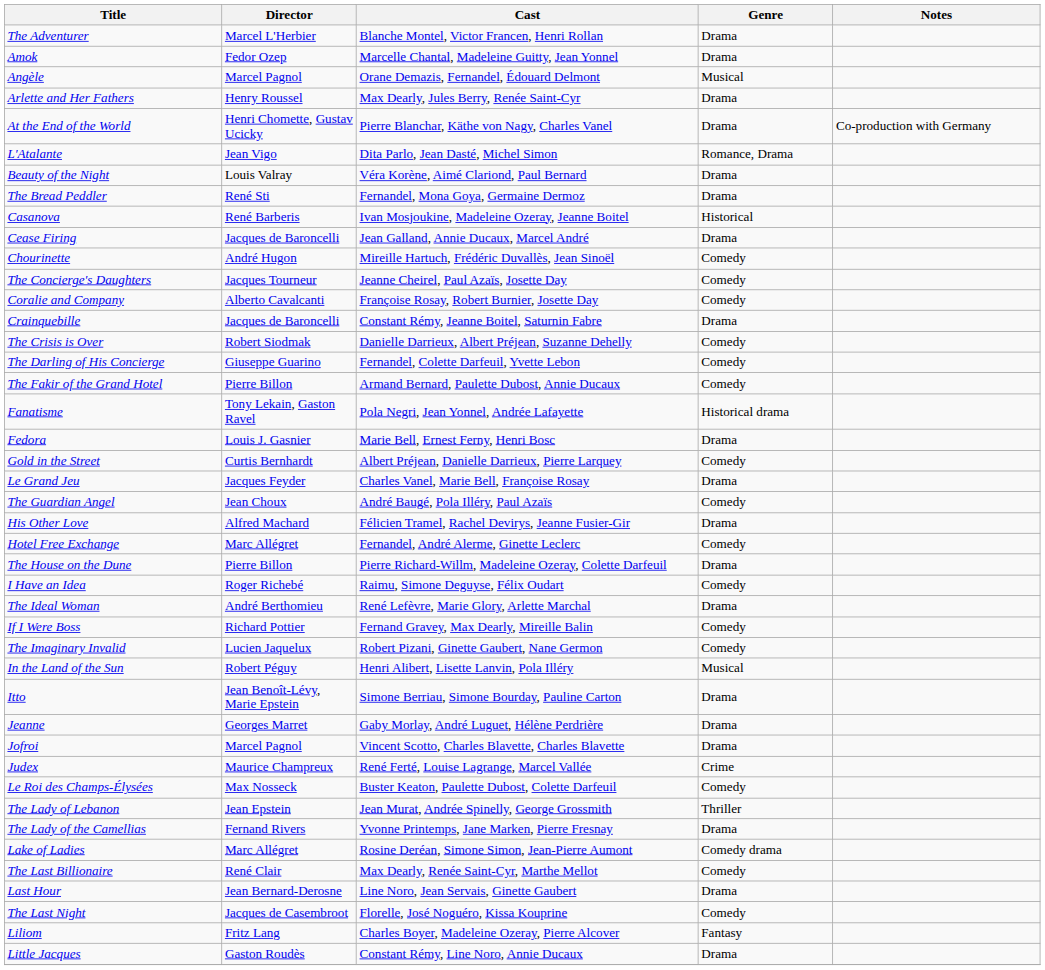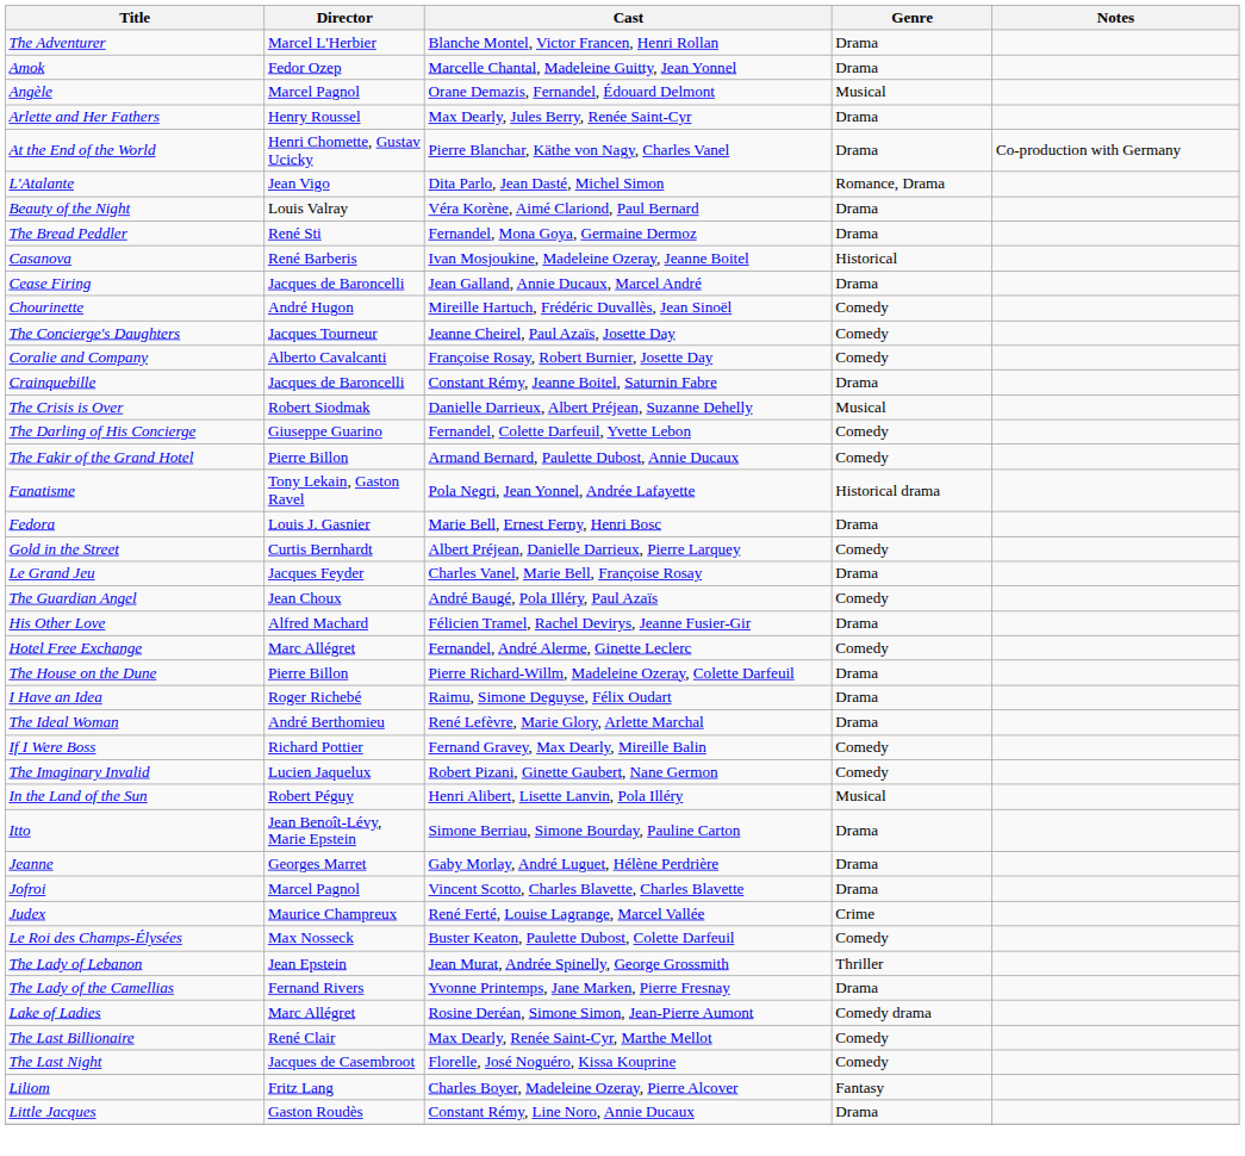The Crisis is Over | Genre: Comedy -> Musical
I Have an Idea | Genre: Comedy -> Drama
- row: Last Hour | Jean Bernard-Derosne | Line Noro, Jean Servais, Ginette Gaubert | Drama
